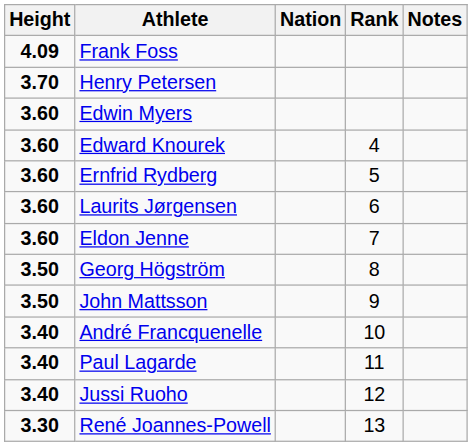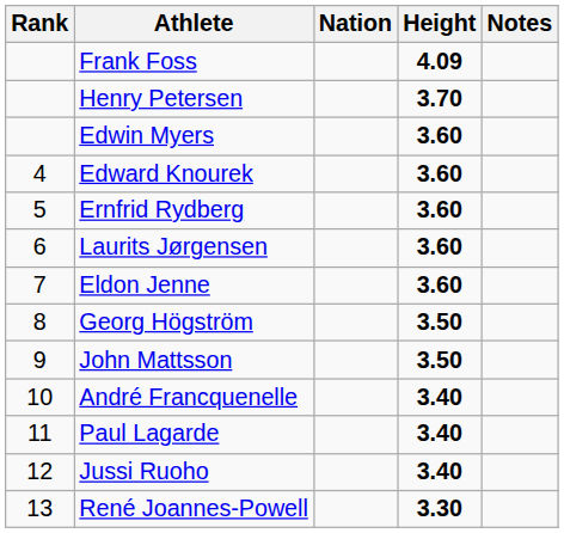columns swapped: Rank <-> Height
